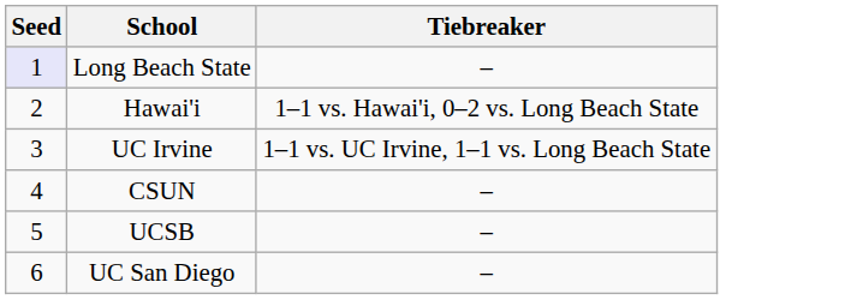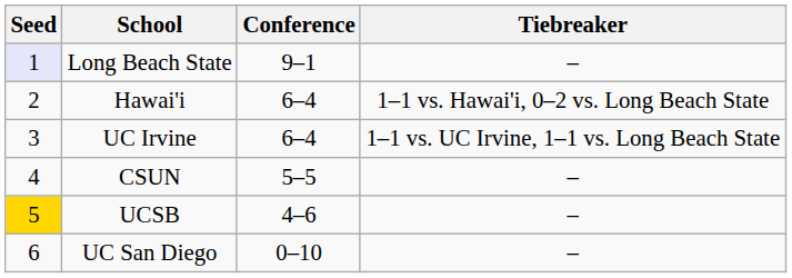+ column: Conference | 9–1 | 6–4 | 6–4 | 5–5 | 4–6 | 0–10
UCSB | Seed: no background -> gold background
